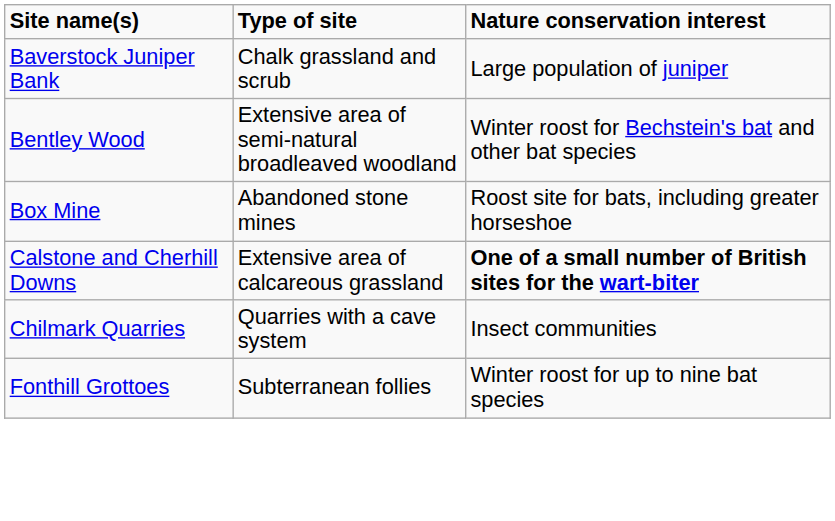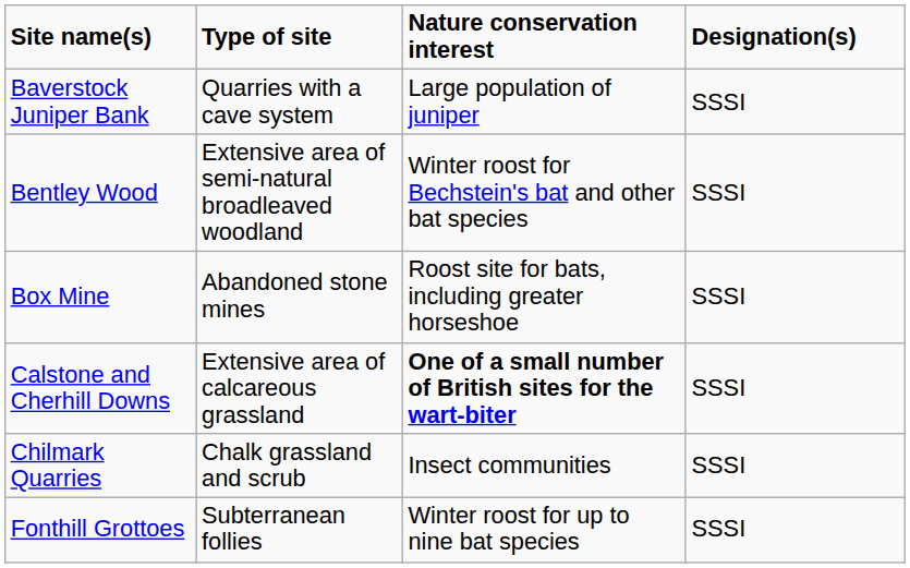+ column: Designation(s) | SSSI | SSSI | SSSI | SSSI | SSSI | SSSI
Baverstock Juniper Bank | Type of site: Chalk grassland and scrub -> Quarries with a cave system
Chilmark Quarries | Type of site: Quarries with a cave system -> Chalk grassland and scrub
